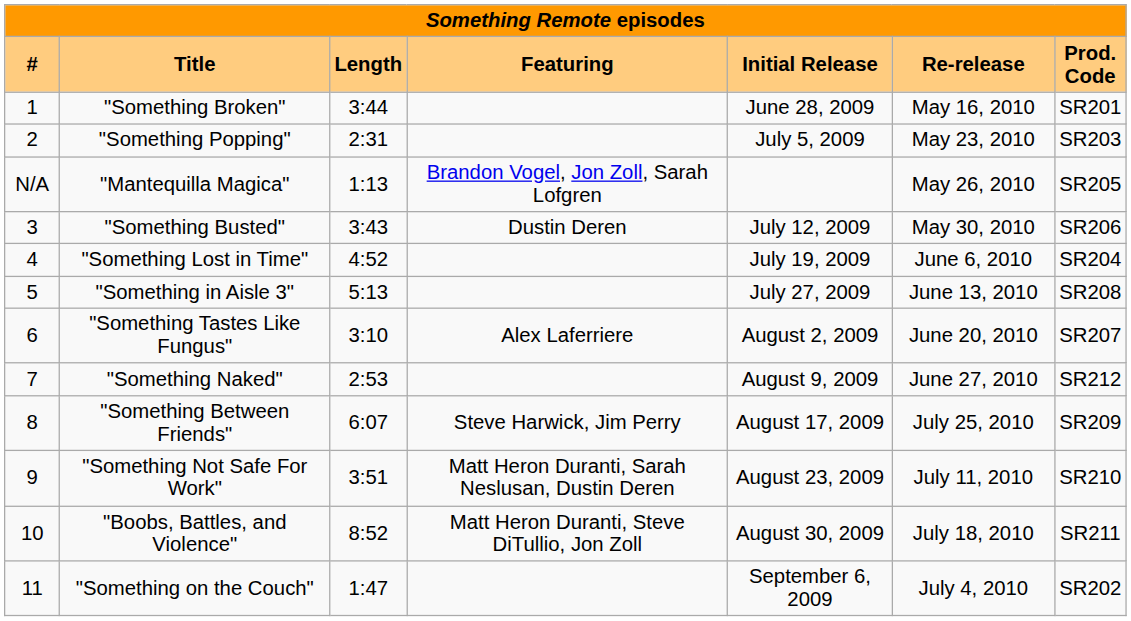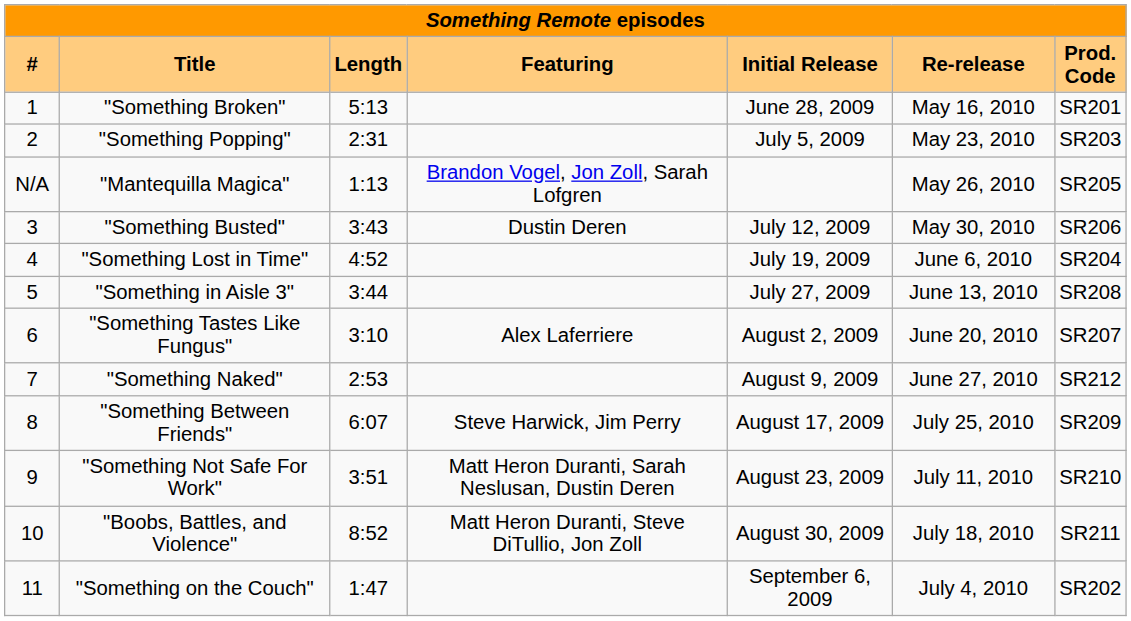"Something Broken" | Length: 3:44 -> 5:13
"Something in Aisle 3" | Length: 5:13 -> 3:44
